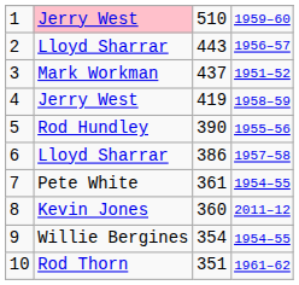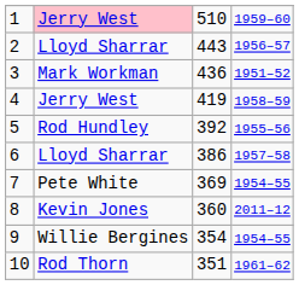3 | column 3: 437 -> 436
5 | column 3: 390 -> 392
7 | column 3: 361 -> 369
